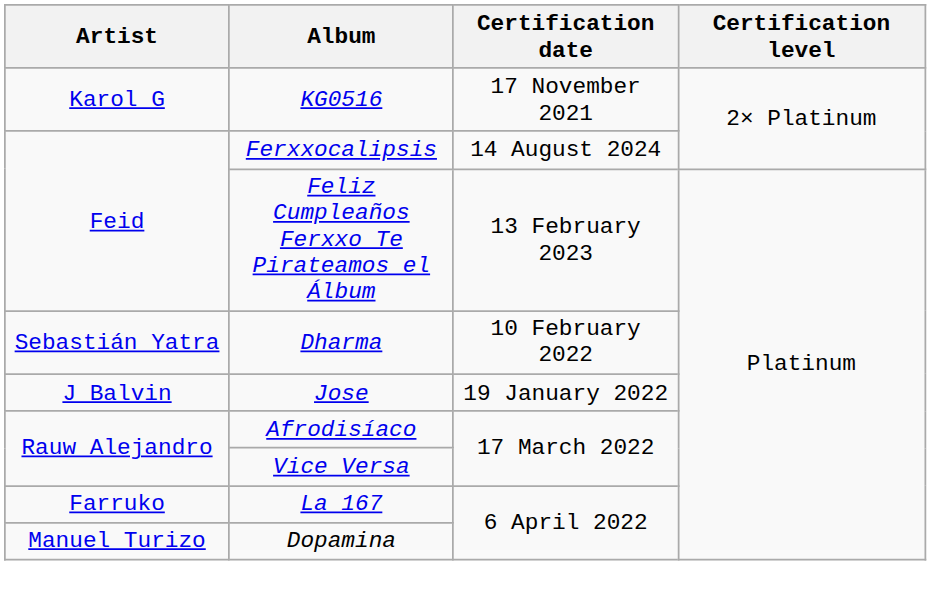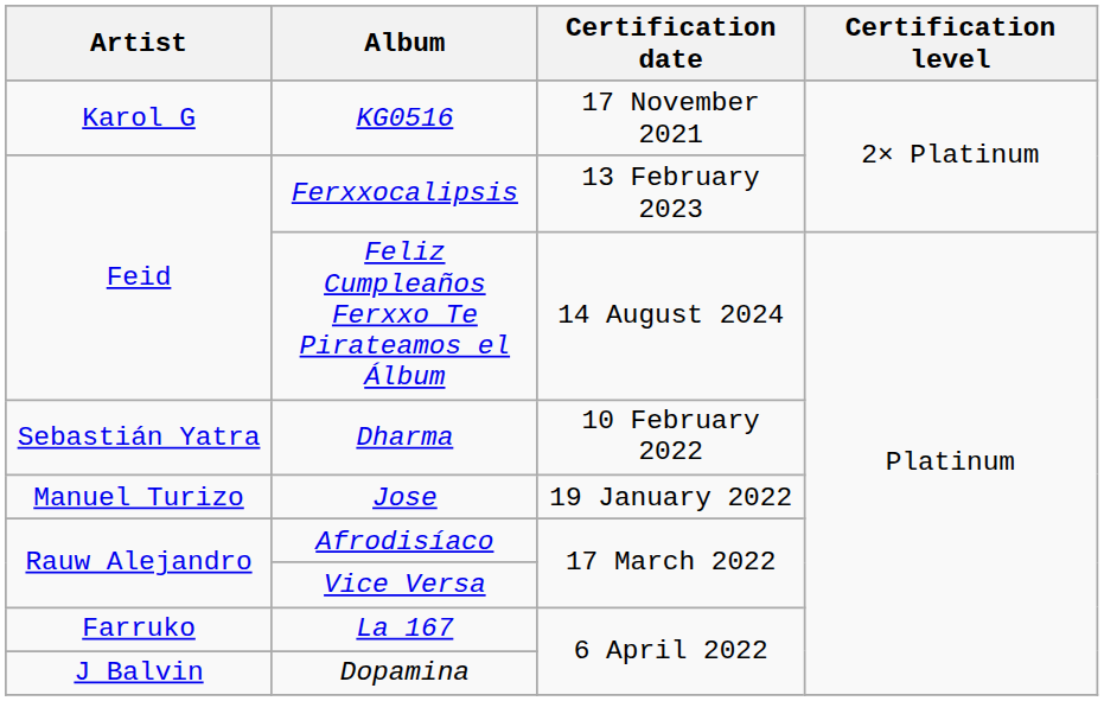Ferxxocalipsis | Certification date: 14 August 2024 -> 13 February 2023
Feliz Cumpleaños Ferxxo Te Pirateamos el Álbum | Certification date: 13 February 2023 -> 14 August 2024
Jose | Artist: J Balvin -> Manuel Turizo
Dopamina | Artist: Manuel Turizo -> J Balvin
